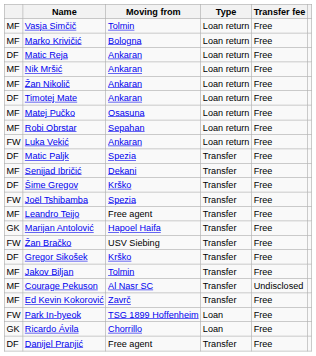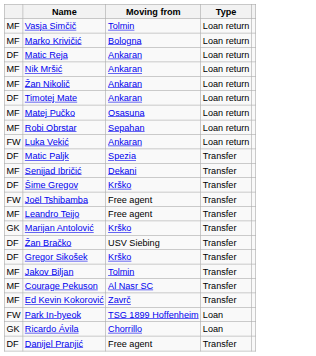- column: Transfer fee | Free | Free | Free | Free | Free | Free | Free | Free | Free | Free | Free | Free | Free | Free | Free | Free | Free | Free | Undisclosed | Free | Free | Free | Free
Joël Tshibamba | Moving from: Spezia -> Free agent
Marijan Antolović | Moving from: Hapoel Haifa -> Krško
Žan Bračko | column 1: FW -> DF
